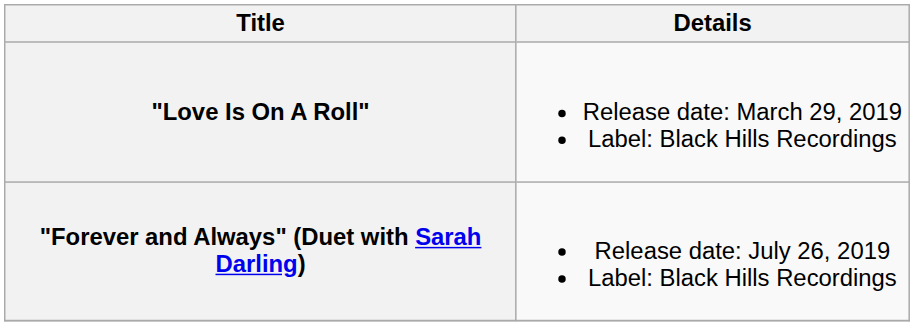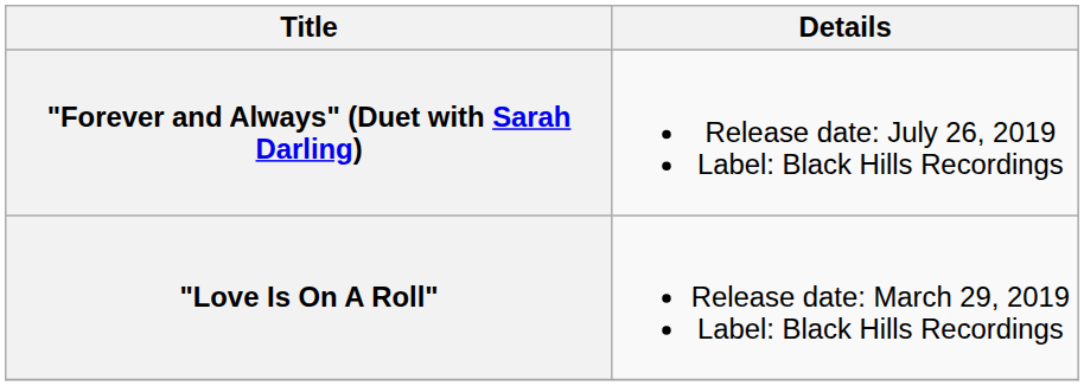rows swapped: "Love Is On A Roll" <-> "Forever and Always" (Duet with Sarah Darling)
